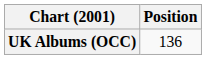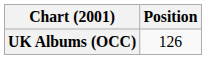UK Albums (OCC) | Position: 136 -> 126
